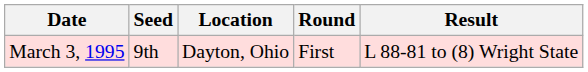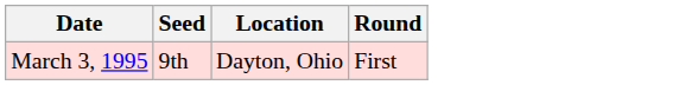- column: Result | L 88-81 to (8) Wright State
